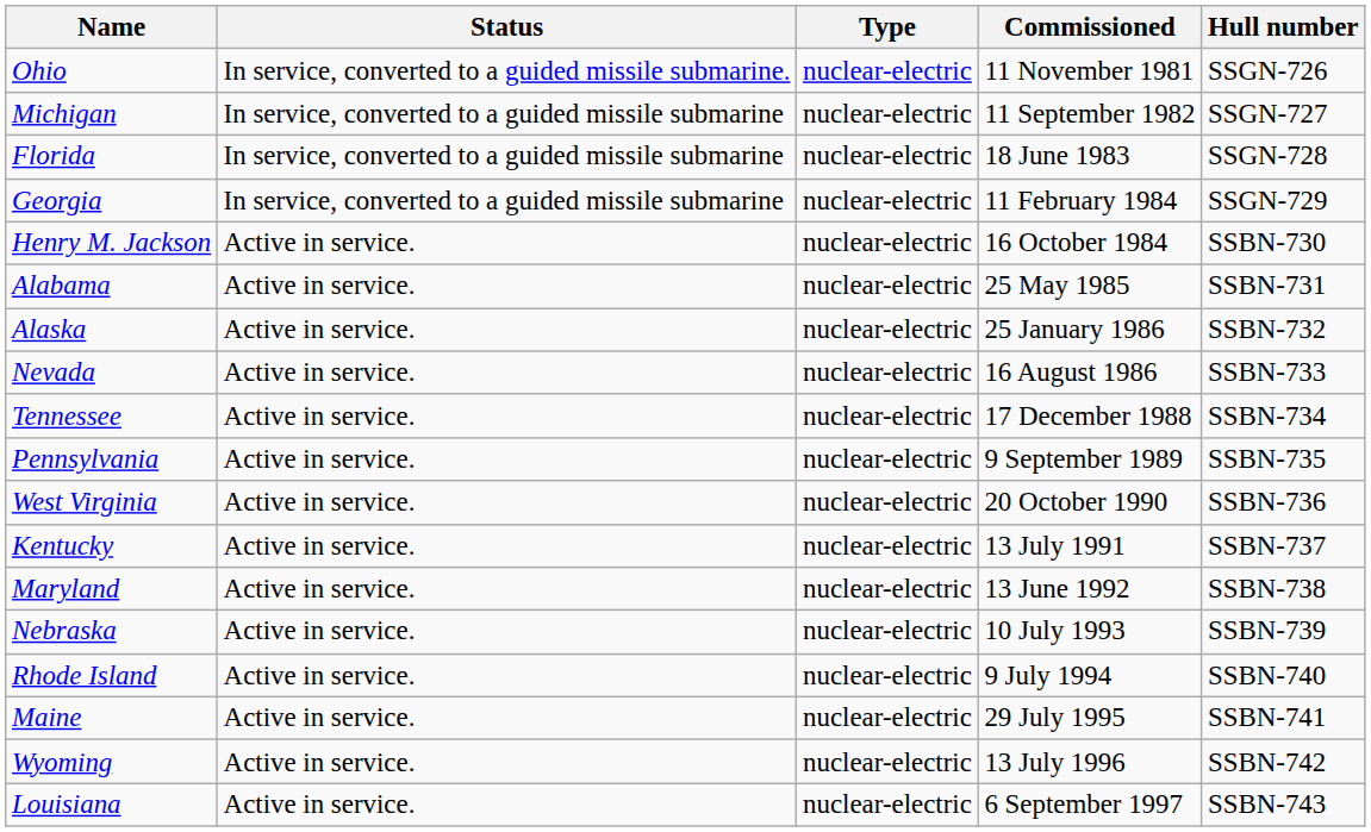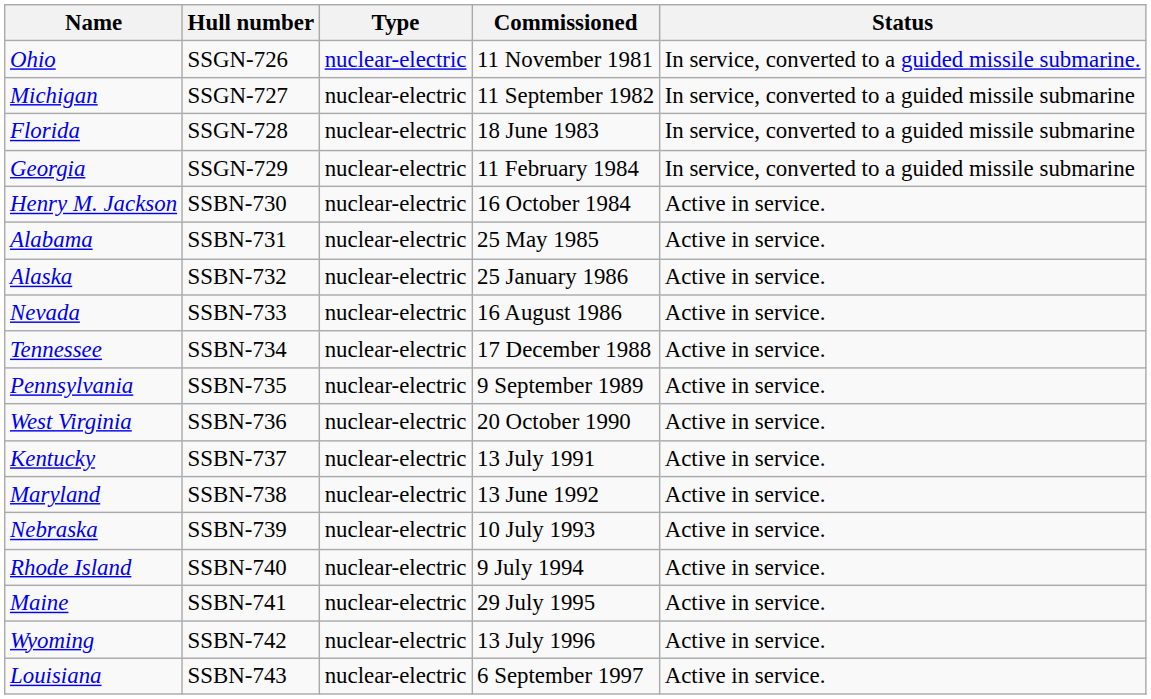columns swapped: Hull number <-> Status
